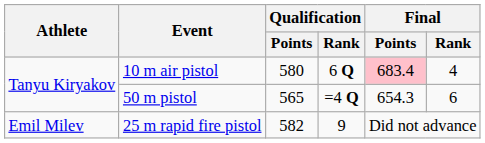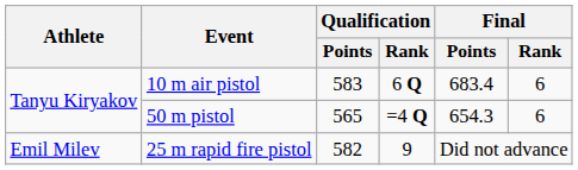10 m air pistol | Qualification / Points: 580 -> 583
10 m air pistol | Final / Points: pink background -> no background
10 m air pistol | Final / Rank: 4 -> 6
